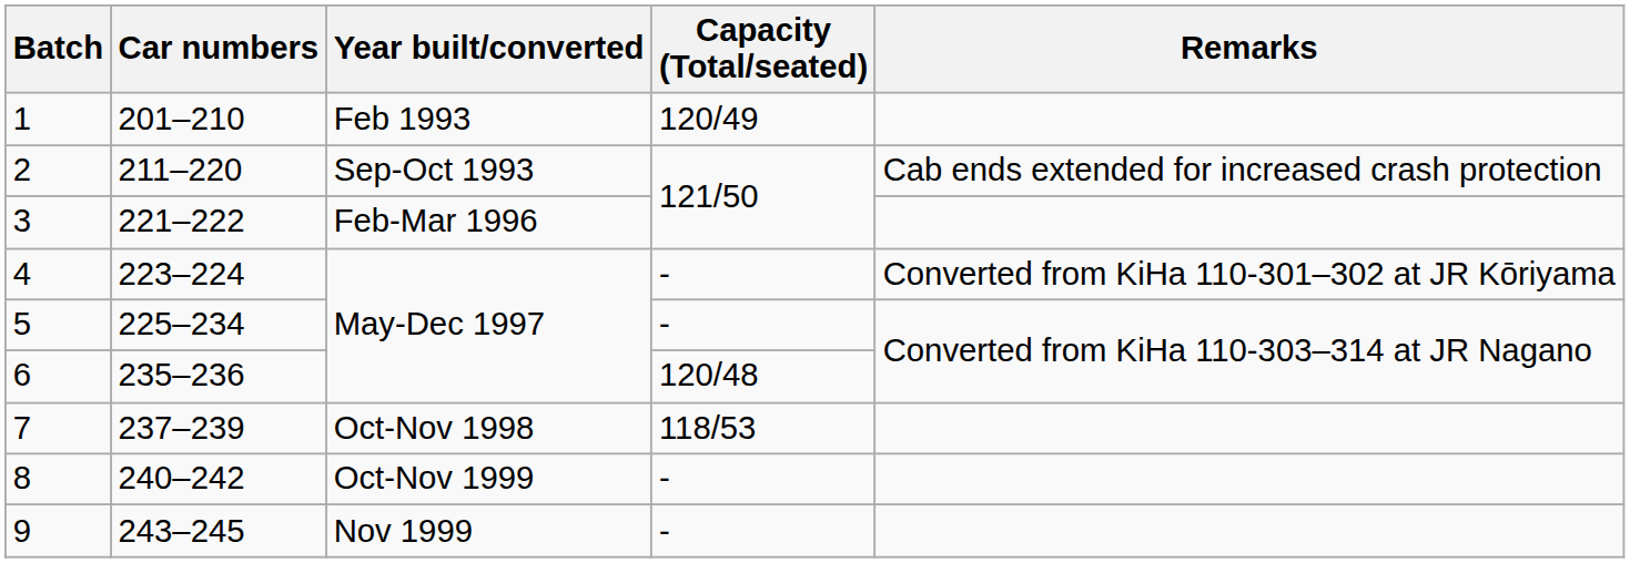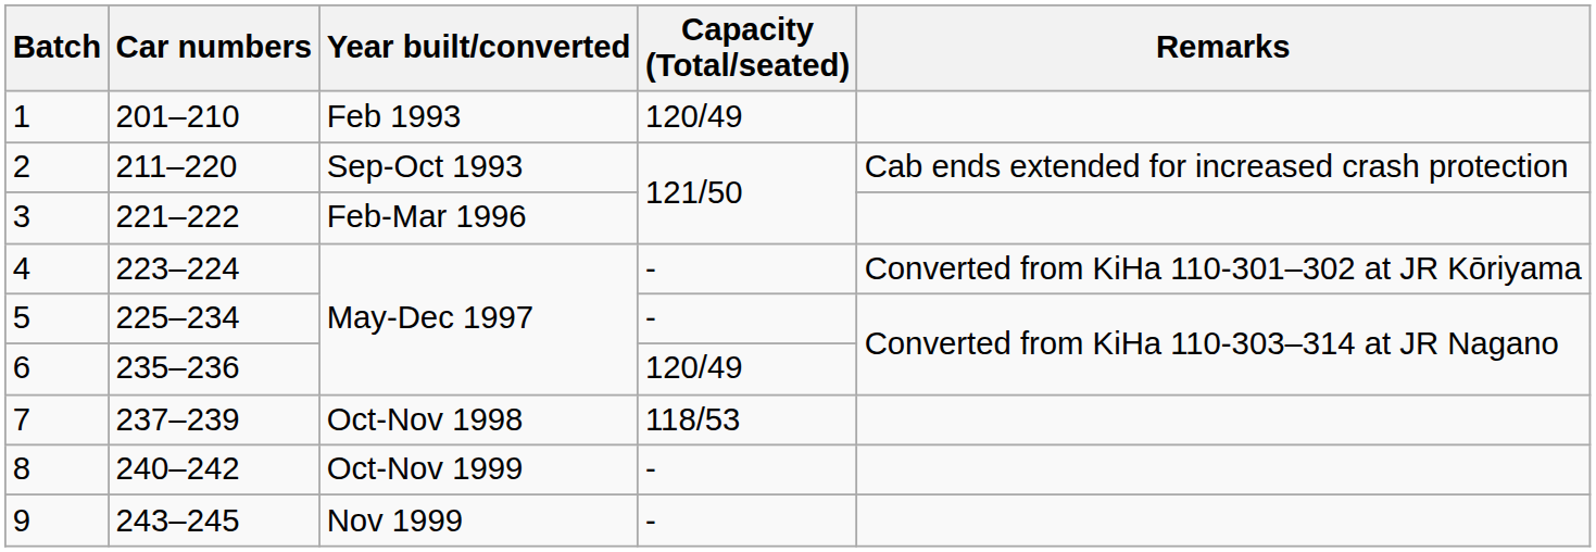6 | Capacity (Total/seated): 120/48 -> 120/49
